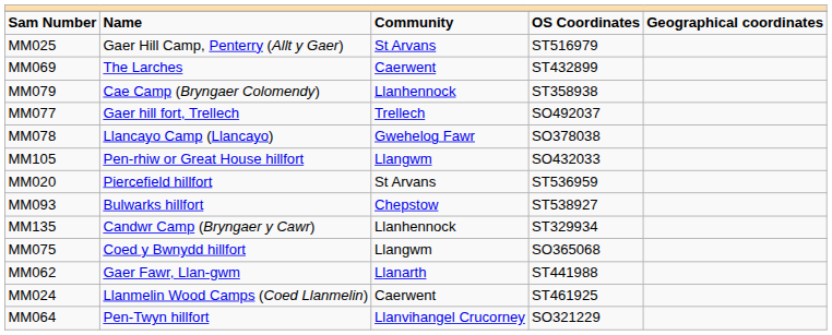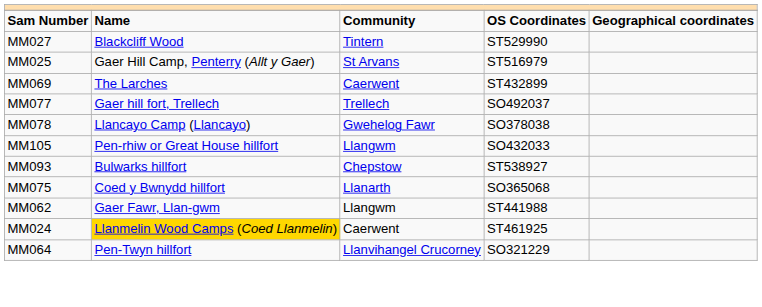+ row: MM027 | Blackcliff Wood | Tintern | ST529990
- row: MM079 | Cae Camp (Bryngaer Colomendy) | Llanhennock | ST358938
- row: MM020 | Piercefield hillfort | St Arvans | ST536959
- row: MM135 | Candwr Camp (Bryngaer y Cawr) | Llanhennock | ST329934
MM075 | Community: Llangwm -> Llanarth
MM062 | Community: Llanarth -> Llangwm
MM024 | Name: no background -> gold background
